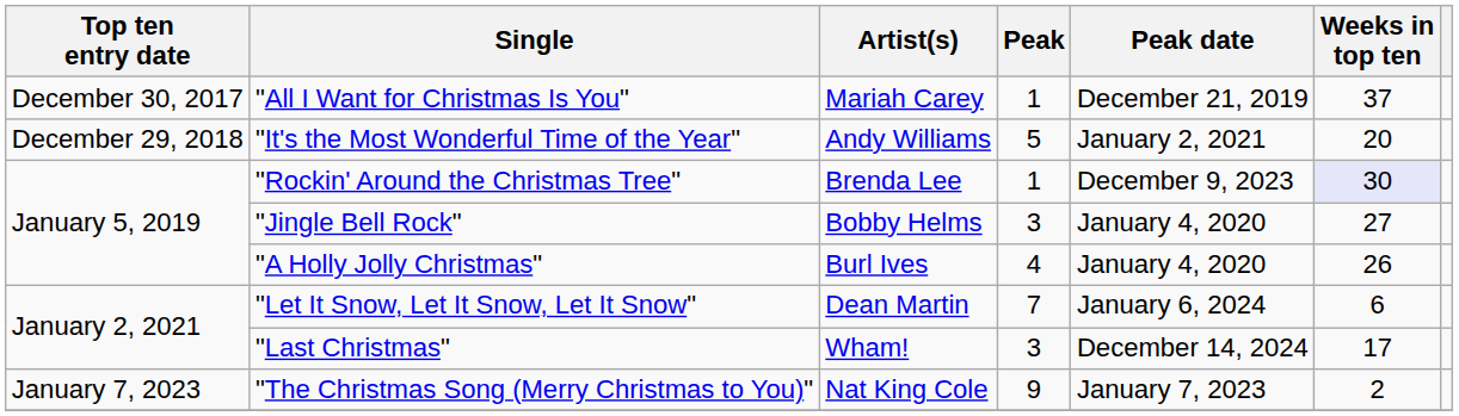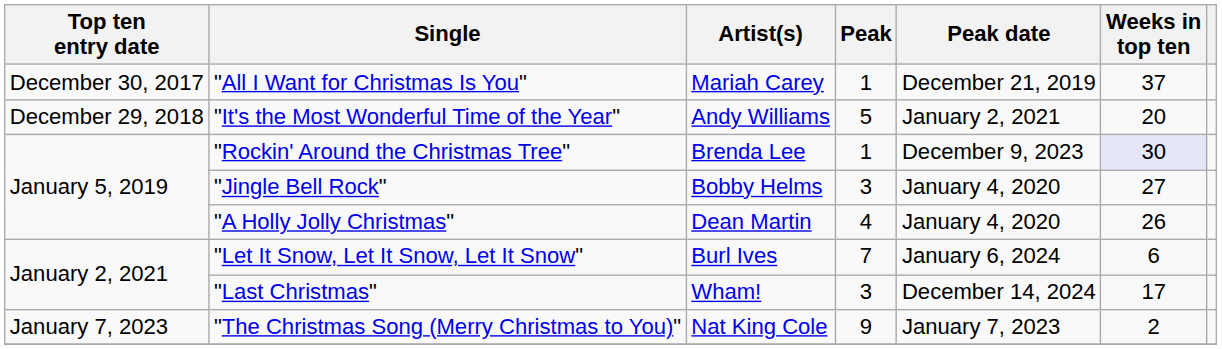"A Holly Jolly Christmas" | Artist(s): Burl Ives -> Dean Martin
"Let It Snow, Let It Snow, Let It Snow" | Artist(s): Dean Martin -> Burl Ives
